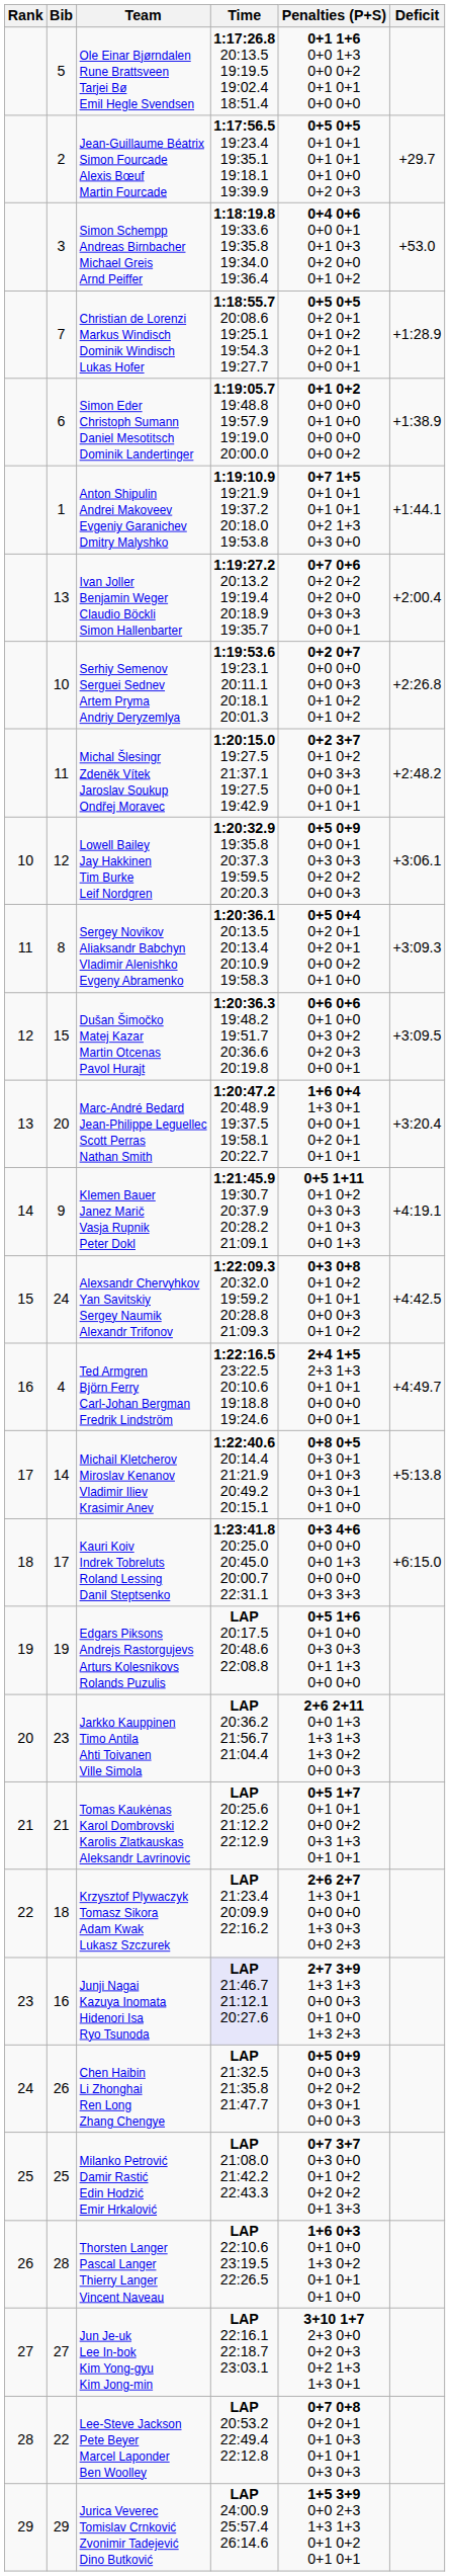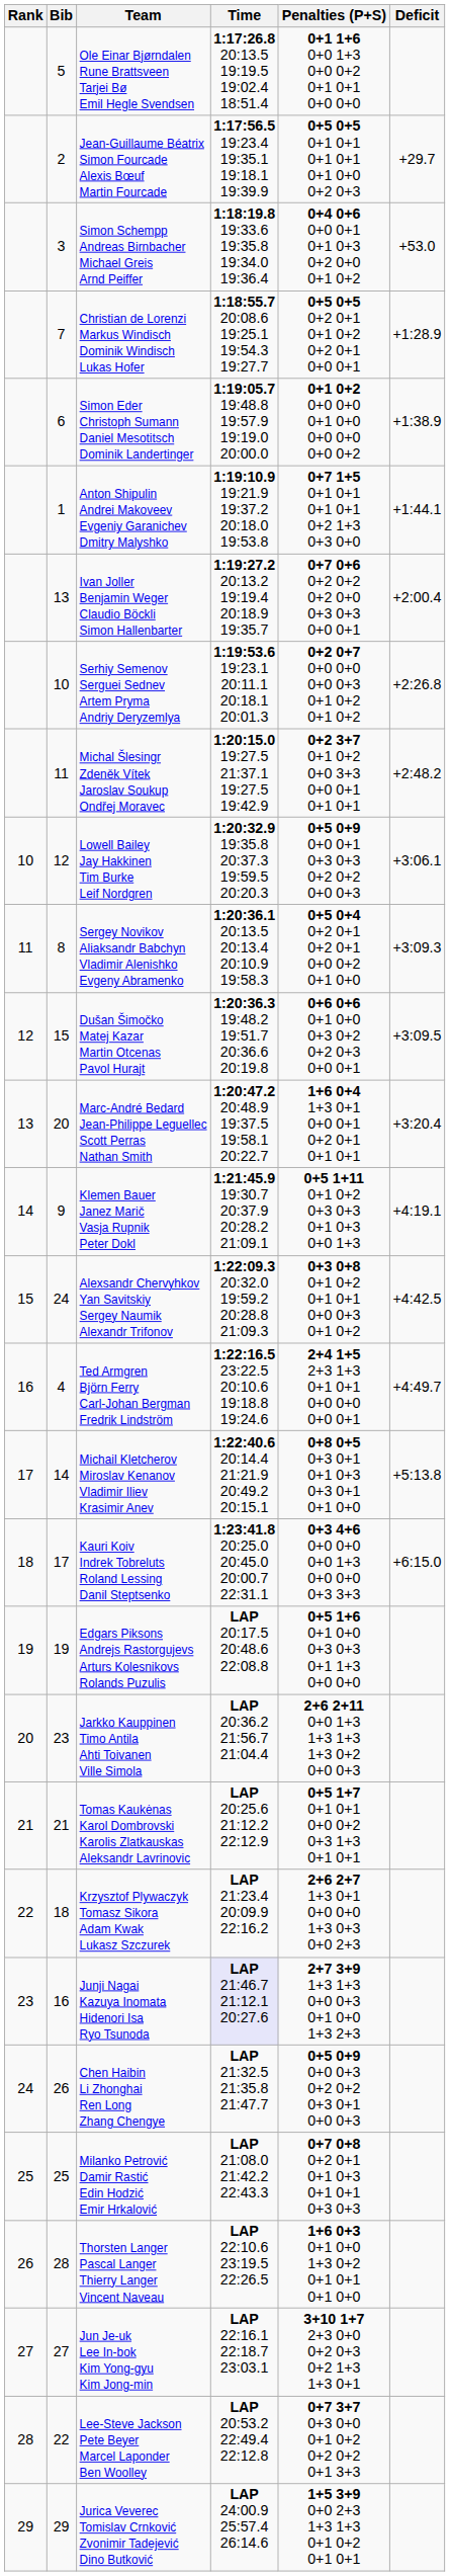Milanko Petrović Damir Rastić Edin Hodzić Emir Hrkalović | Penalties (P+S): 0+7 3+7 0+3 0+0 0+1 0+2 0+2 0+2 0+1 3+3 -> 0+7 0+8 0+2 0+1 0+1 0+3 0+1 0+1 0+3 0+3
Lee-Steve Jackson Pete Beyer Marcel Laponder Ben Woolley | Penalties (P+S): 0+7 0+8 0+2 0+1 0+1 0+3 0+1 0+1 0+3 0+3 -> 0+7 3+7 0+3 0+0 0+1 0+2 0+2 0+2 0+1 3+3
